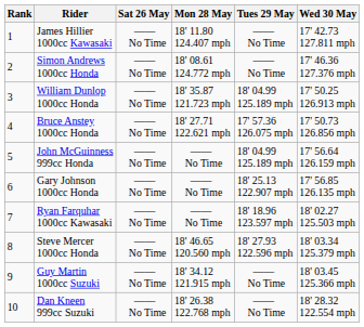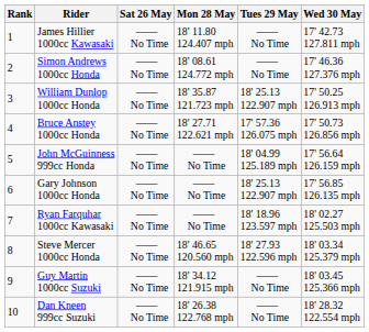William Dunlop 1000cc Honda | Tues 29 May: 18' 04.99 125.189 mph -> 18' 25.13 122.907 mph
